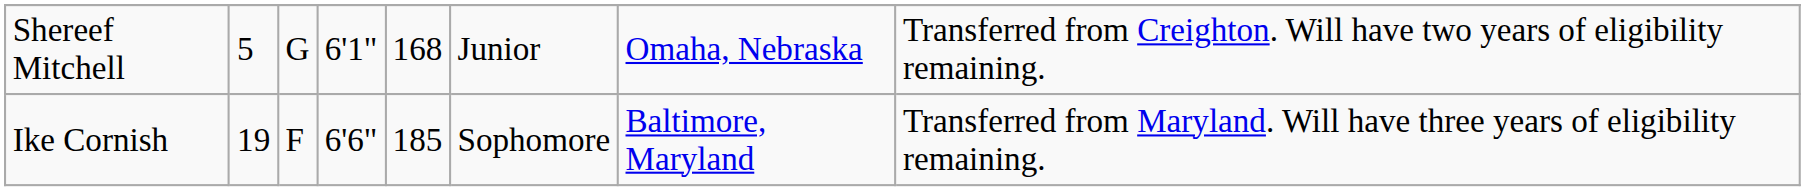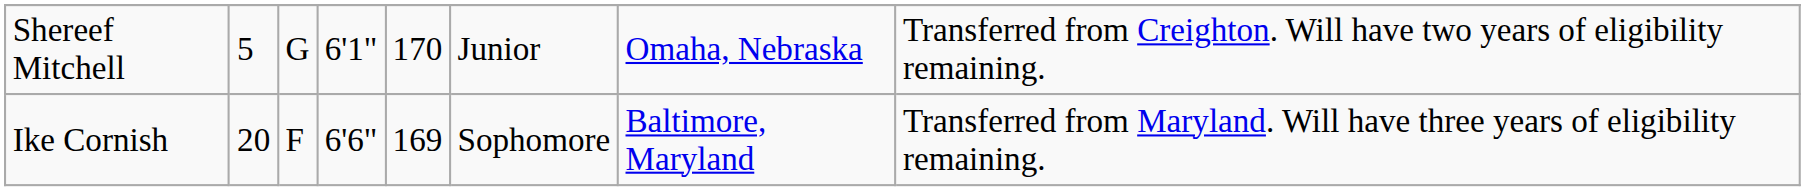Shereef Mitchell | column 5: 168 -> 170
Ike Cornish | column 2: 19 -> 20
Ike Cornish | column 5: 185 -> 169
